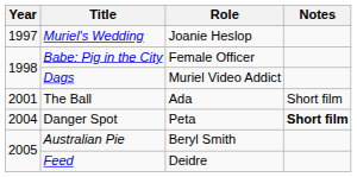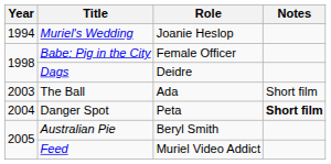Muriel's Wedding | Year: 1997 -> 1994
Dags | Role: Muriel Video Addict -> Deidre
The Ball | Year: 2001 -> 2003
Feed | Role: Deidre -> Muriel Video Addict
